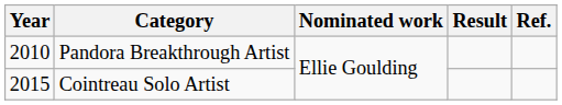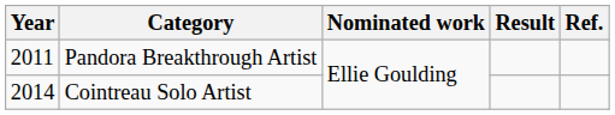Pandora Breakthrough Artist | Year: 2010 -> 2011
Cointreau Solo Artist | Year: 2015 -> 2014
